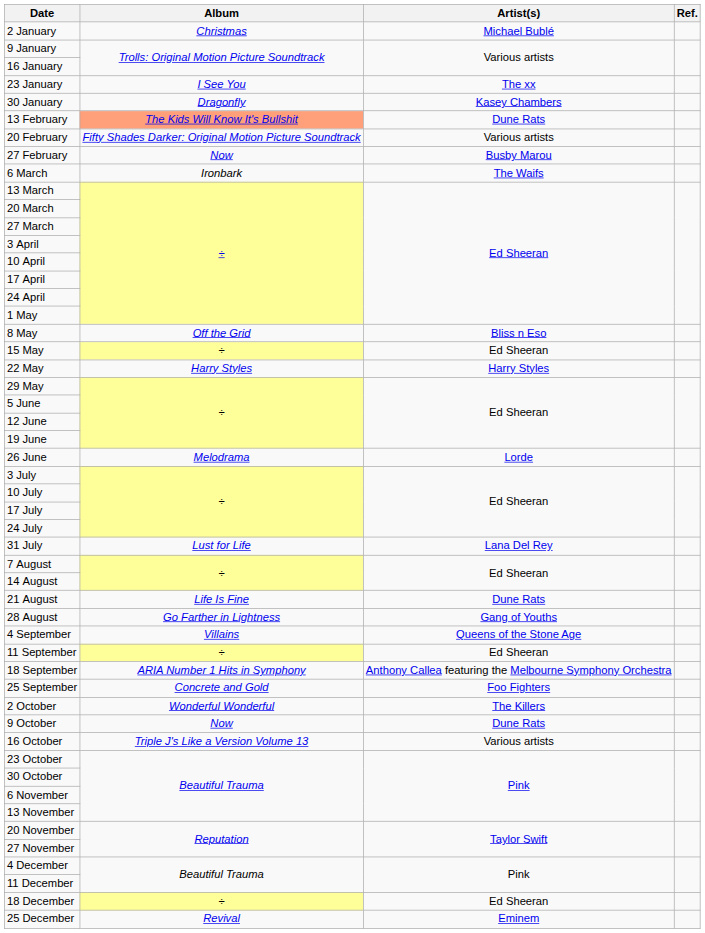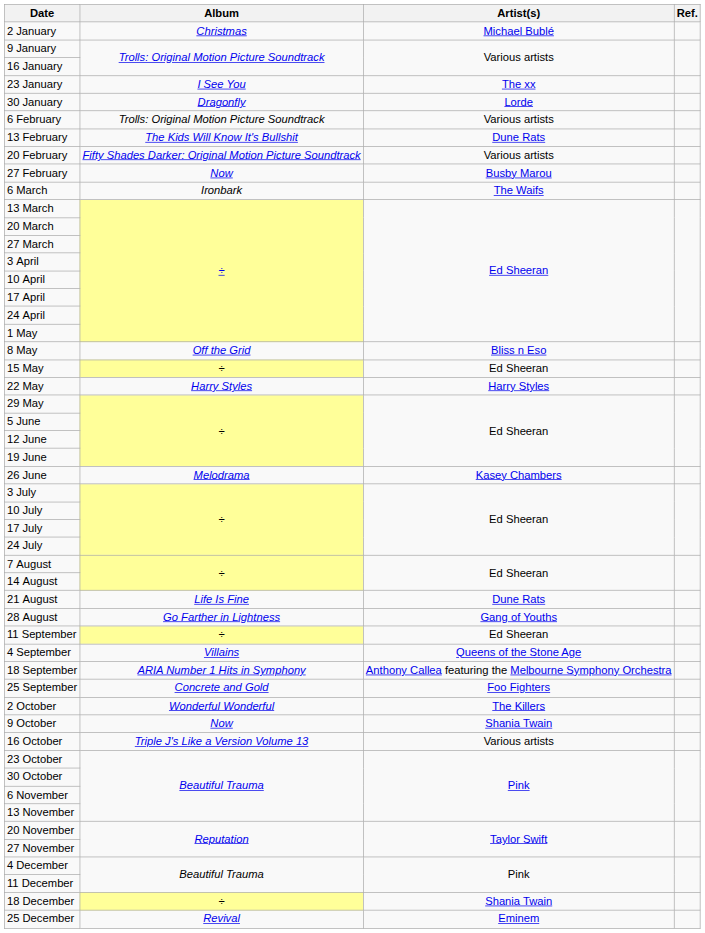30 January | Artist(s): Kasey Chambers -> Lorde
+ row: 6 February | Trolls: Original Motion Picture Soundtrack | Various artists
13 February | Album: lightsalmon background -> no background
26 June | Artist(s): Lorde -> Kasey Chambers
- row: 31 July | Lust for Life | Lana Del Rey
rows swapped: 4 September <-> 11 September
9 October | Artist(s): Dune Rats -> Shania Twain
18 December | Artist(s): Ed Sheeran -> Shania Twain
